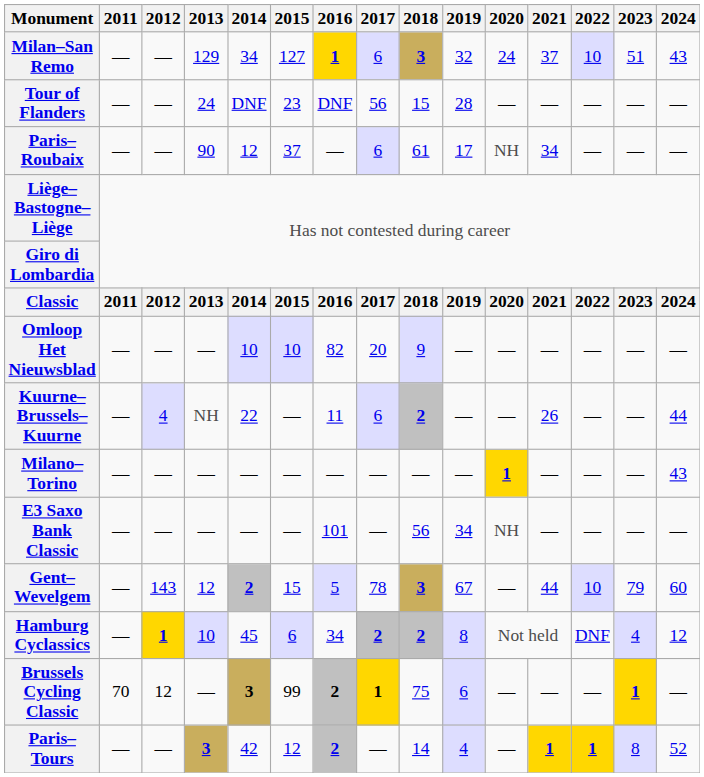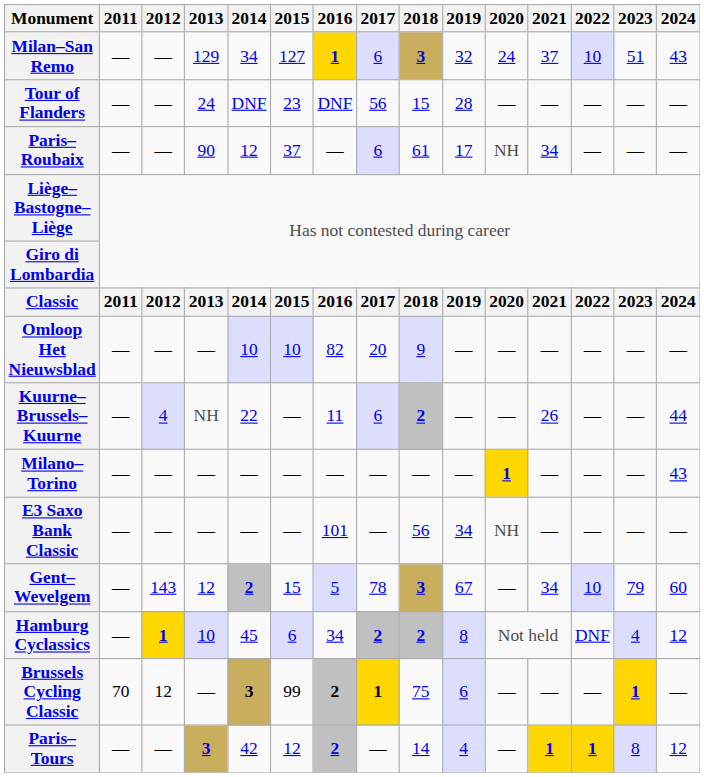Gent–Wevelgem | 2021: 44 -> 34
Paris–Tours | 2024: 52 -> 12
